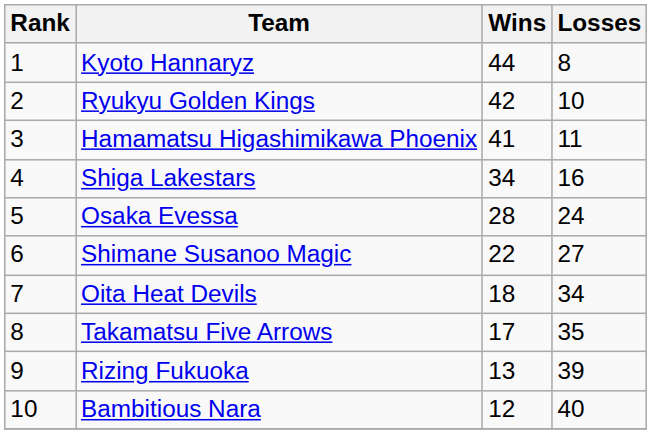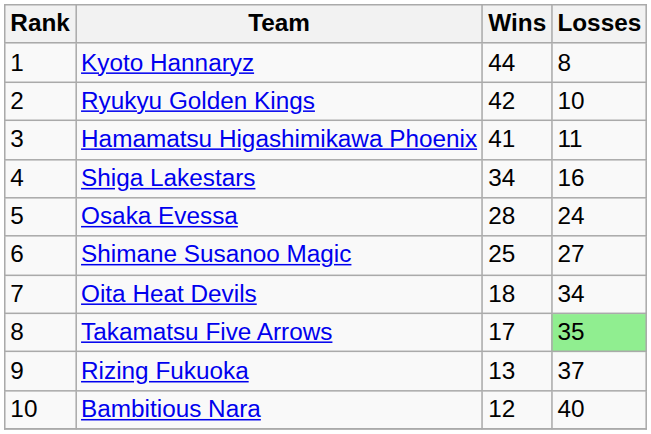Shimane Susanoo Magic | Wins: 22 -> 25
Takamatsu Five Arrows | Losses: no background -> lightgreen background
Rizing Fukuoka | Losses: 39 -> 37
